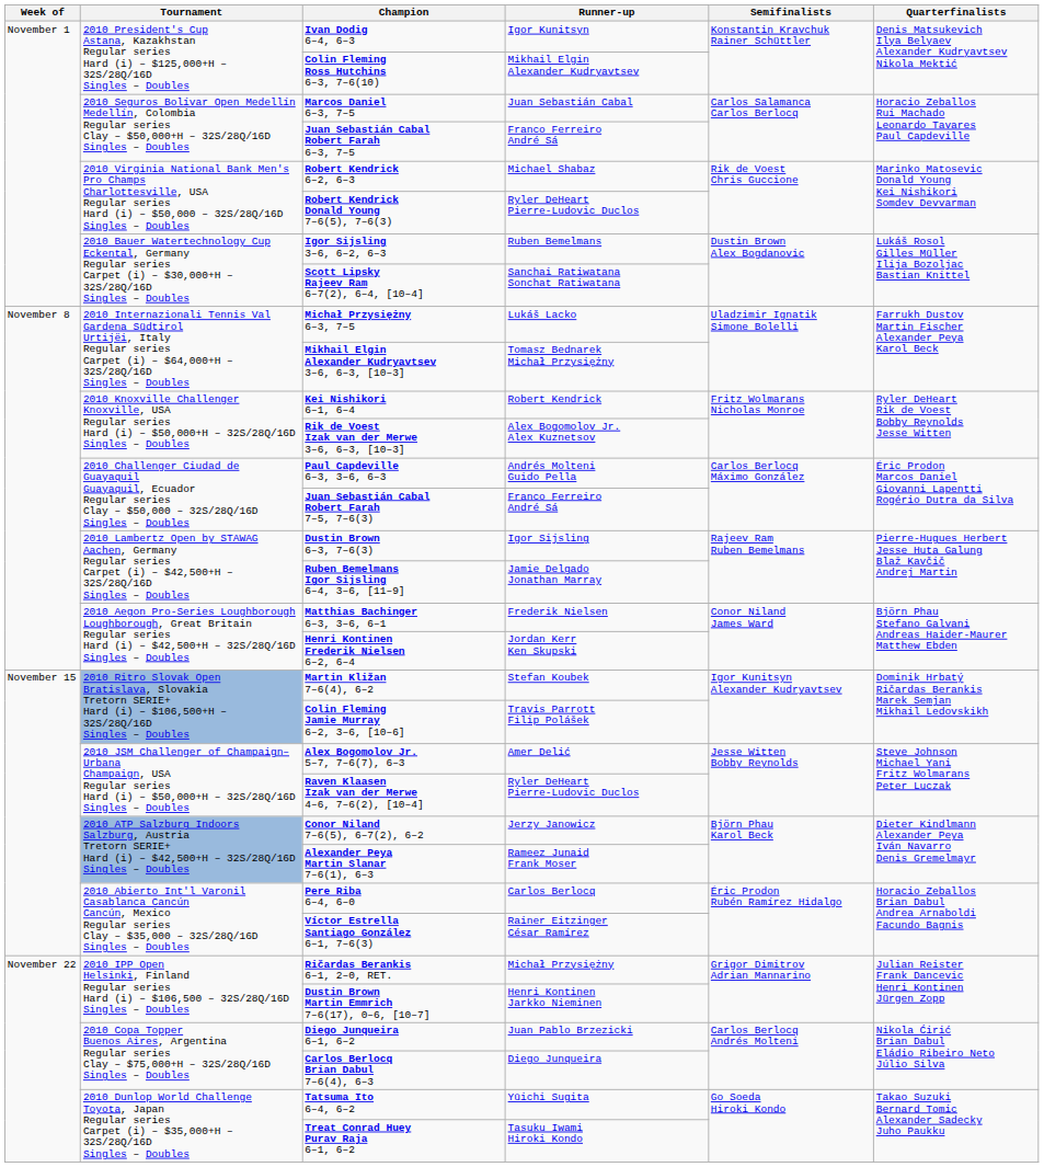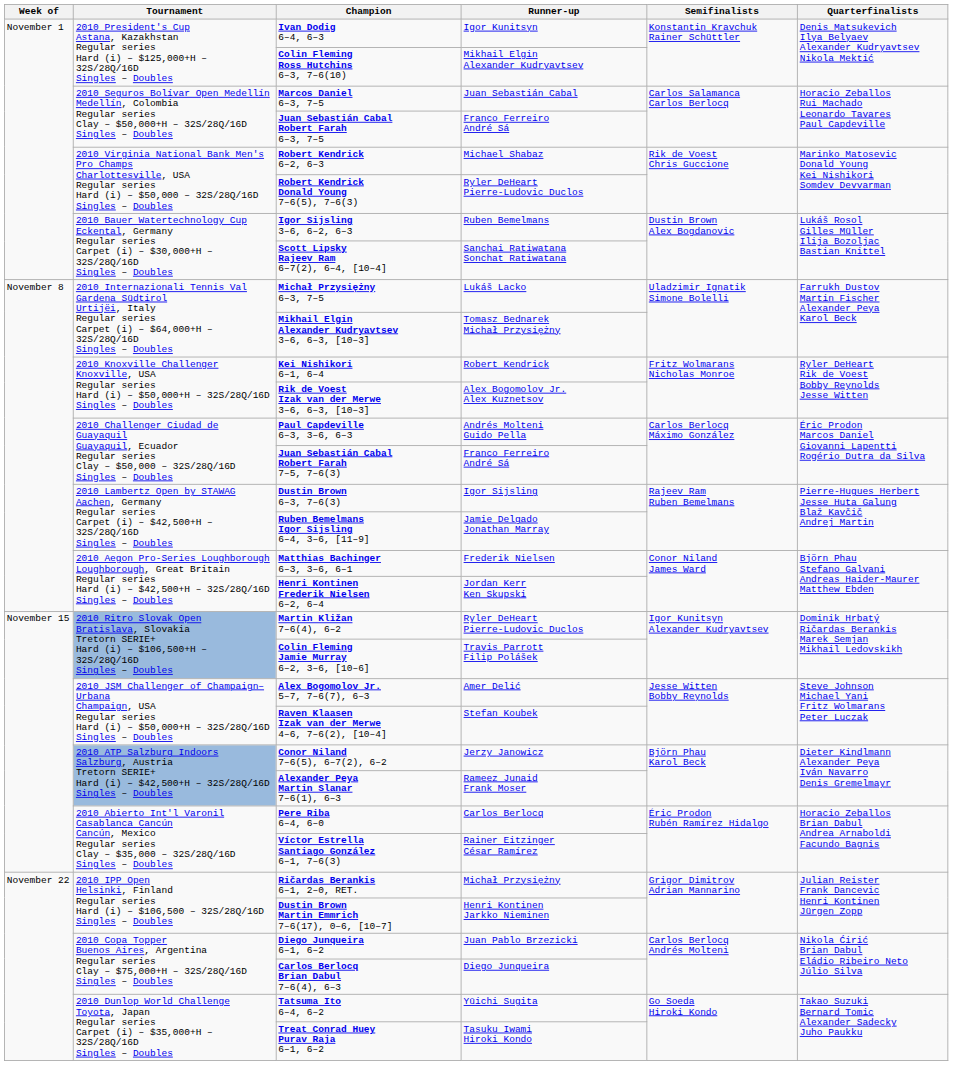Martin Kližan 7–6(4), 6–2 | Runner-up: Stefan Koubek -> Ryler DeHeart Pierre-Ludovic Duclos
Raven Klaasen Izak van der Merwe 4–6, 7–6(2), [10–4] | Runner-up: Ryler DeHeart Pierre-Ludovic Duclos -> Stefan Koubek
